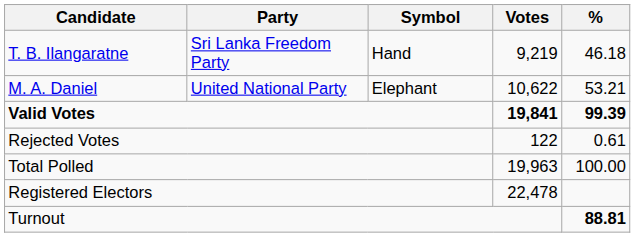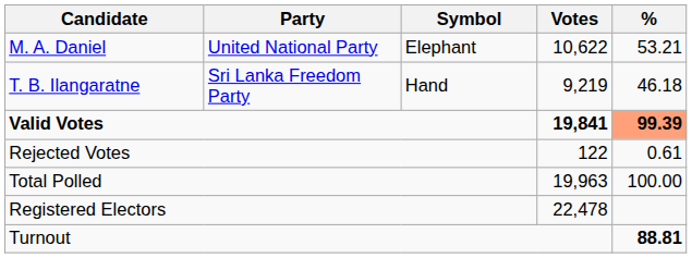rows swapped: M. A. Daniel <-> T. B. Ilangaratne
Valid Votes | %: no background -> lightsalmon background
